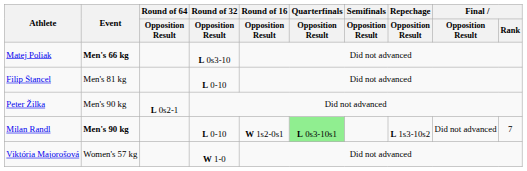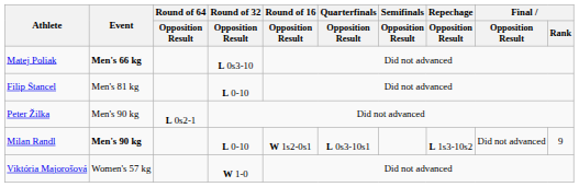Milan Randl | Quarterfinals / Opposition Result: lightgreen background -> no background
Milan Randl | Final / Rank: 7 -> 9
